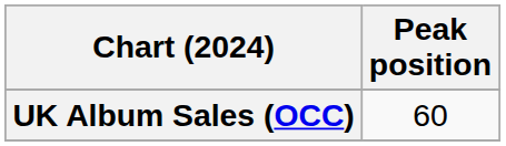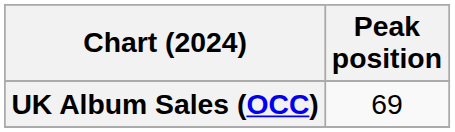UK Album Sales (OCC) | Peak position: 60 -> 69
